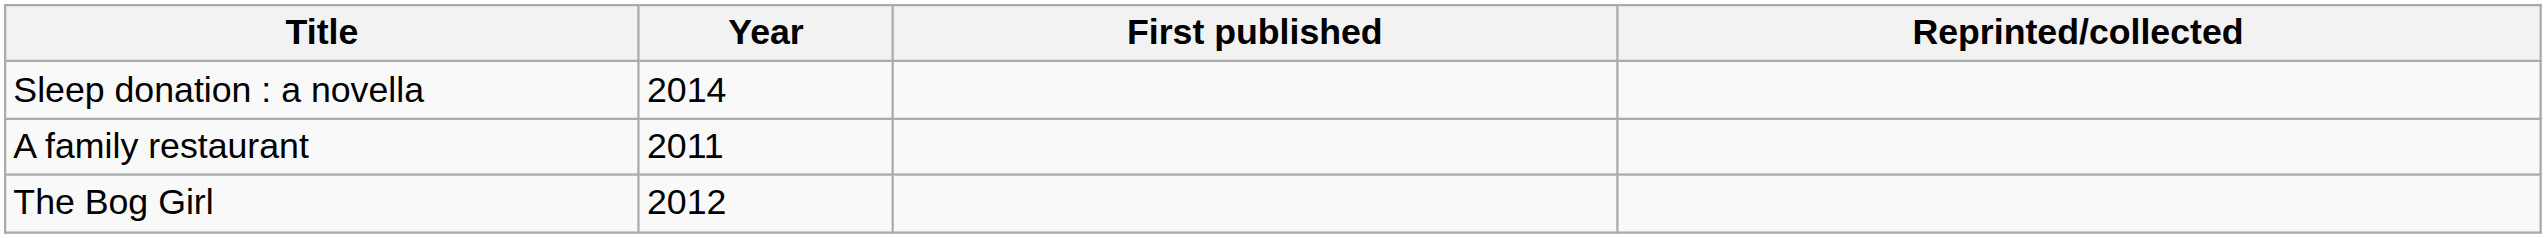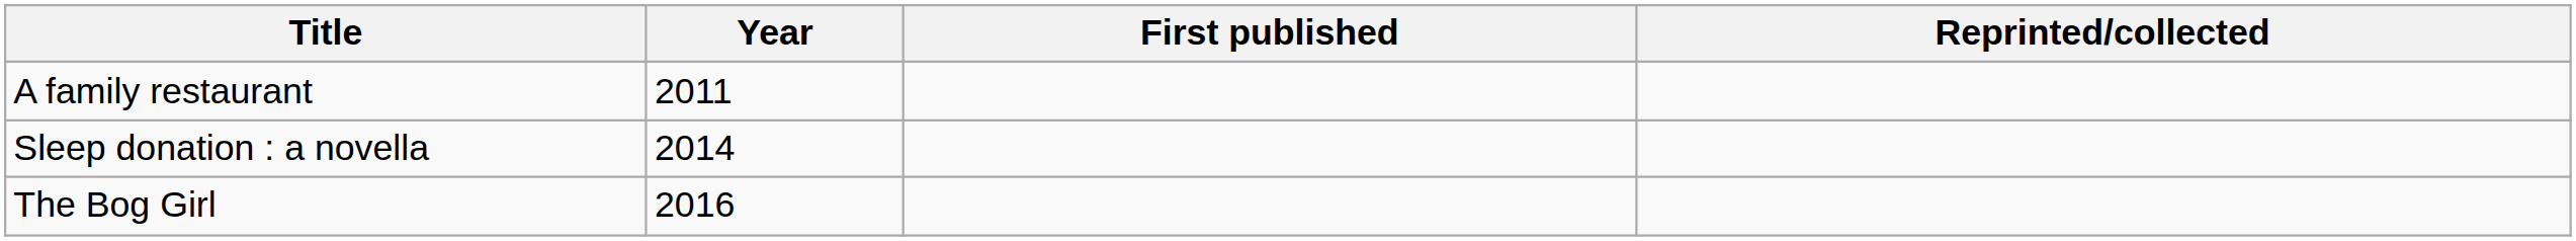rows swapped: A family restaurant <-> Sleep donation : a novella
The Bog Girl | Year: 2012 -> 2016
